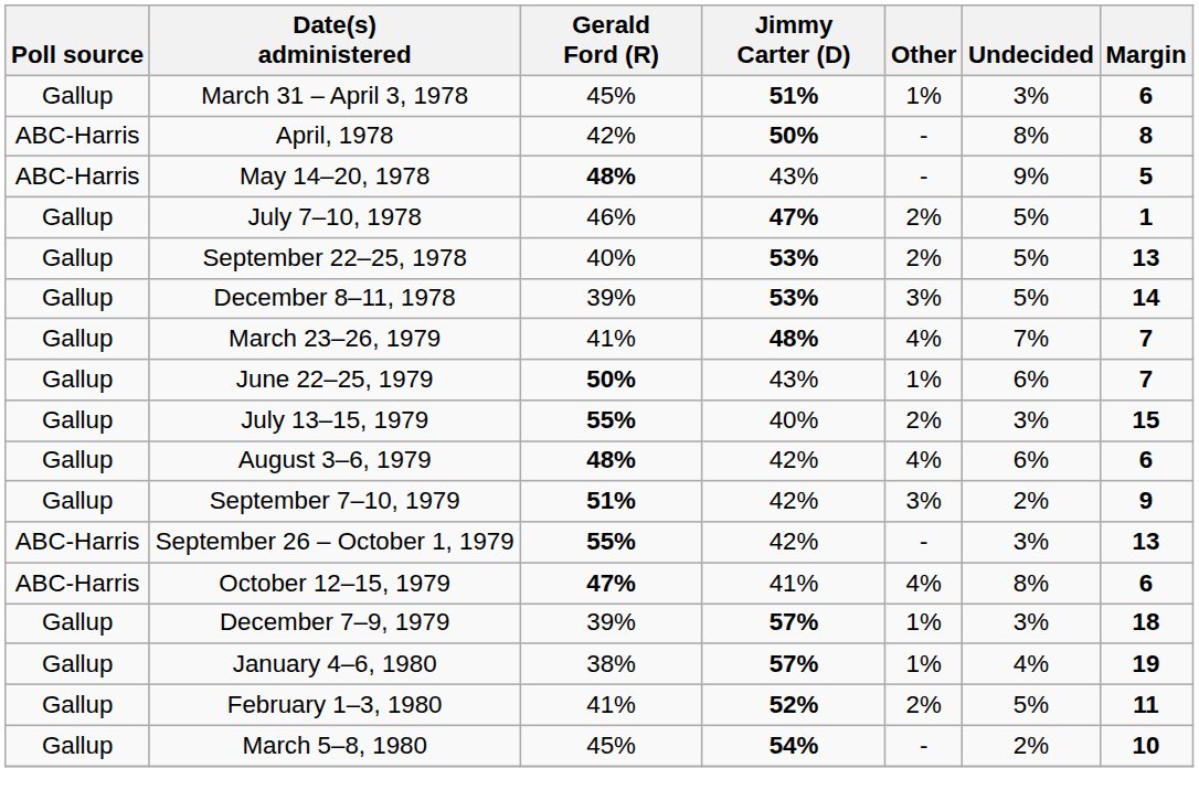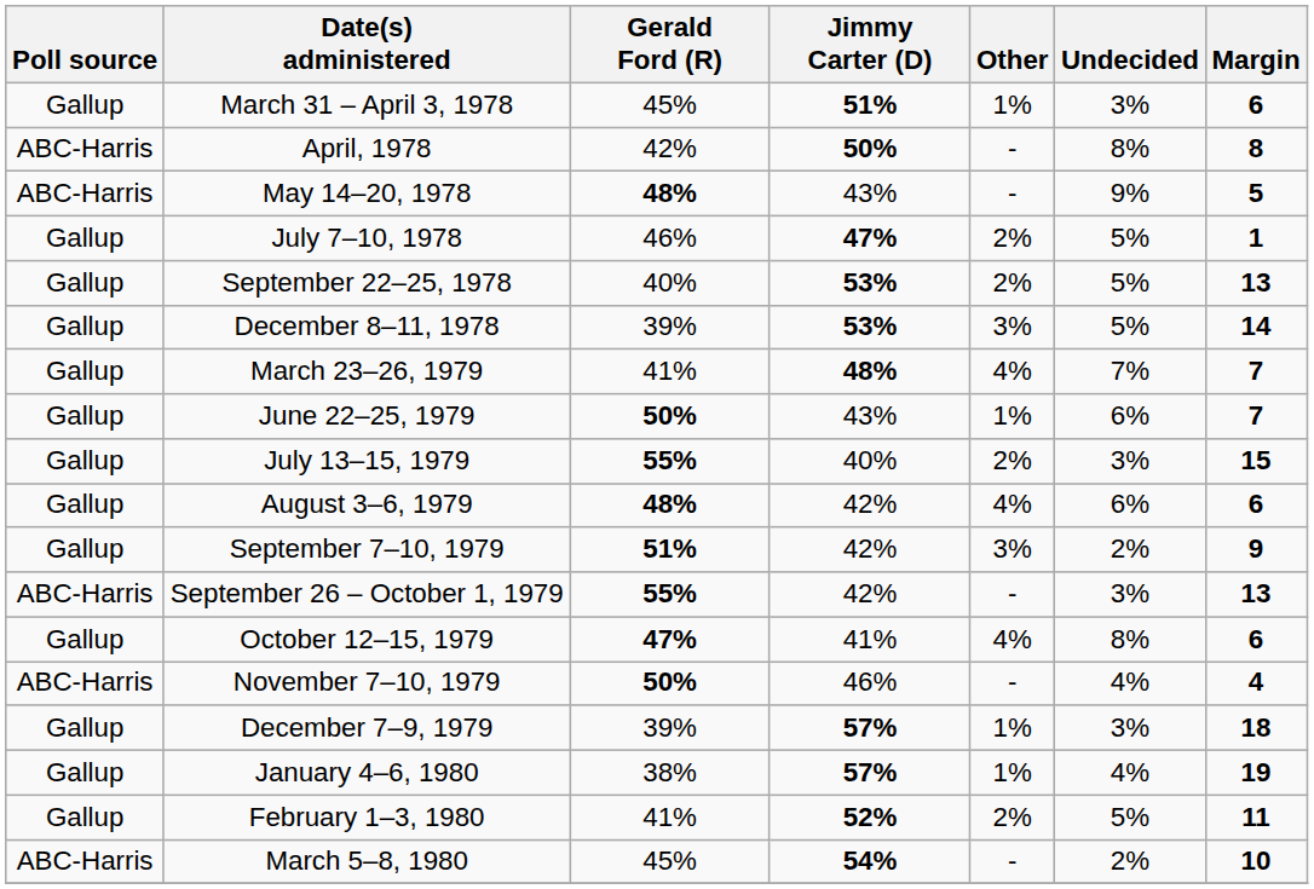October 12–15, 1979 | Poll source: ABC-Harris -> Gallup
+ row: ABC-Harris | November 7–10, 1979 | 50% | 46% | - | 4% | 4
March 5–8, 1980 | Poll source: Gallup -> ABC-Harris
